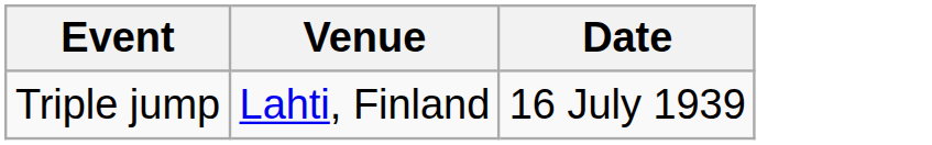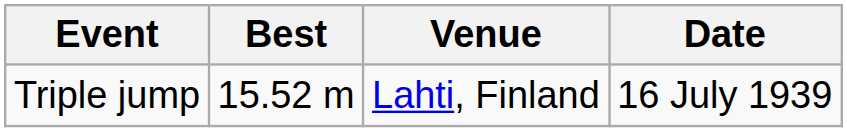+ column: Best | 15.52 m
